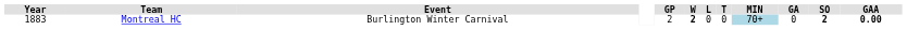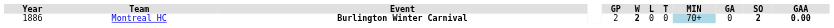Montreal HC | Year: 1883 -> 1886
Montreal HC | Event: normal -> bold
